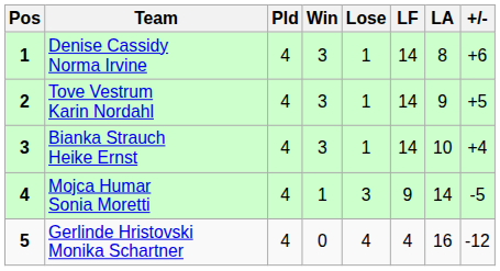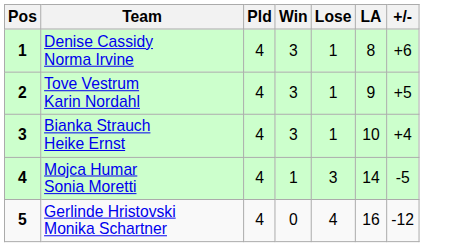- column: LF | 14 | 14 | 14 | 9 | 4
